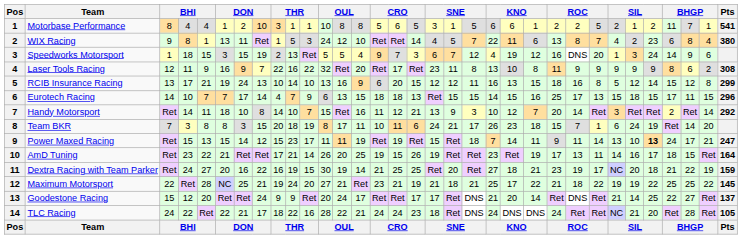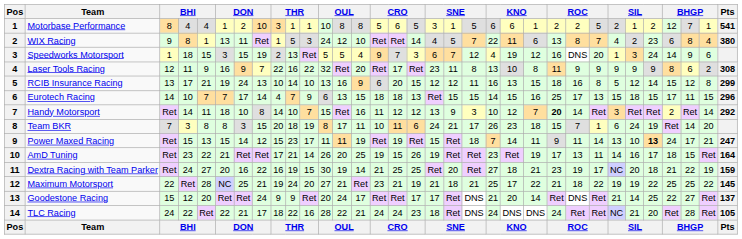Motorbase Performance | column 30: 11 -> 12
Handy Motorsport | column 17: 21 -> 12
Handy Motorsport | column 24: normal -> bold
